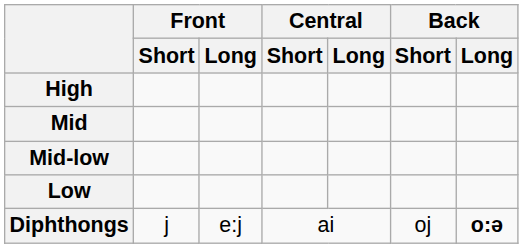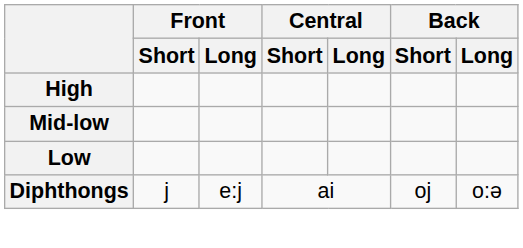- row: Mid
Diphthongs | Back / Long: bold -> normal
